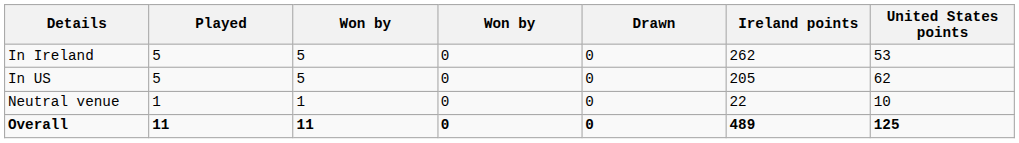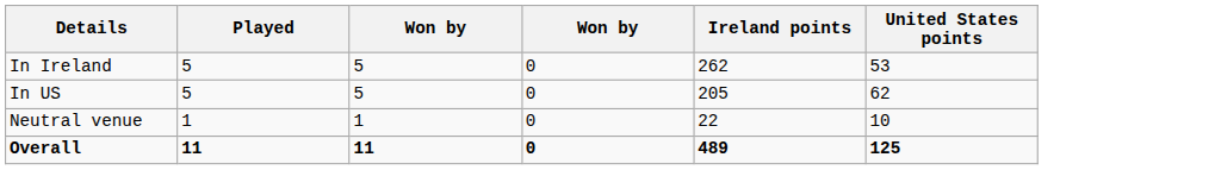- column: Drawn | 0 | 0 | 0 | 0
